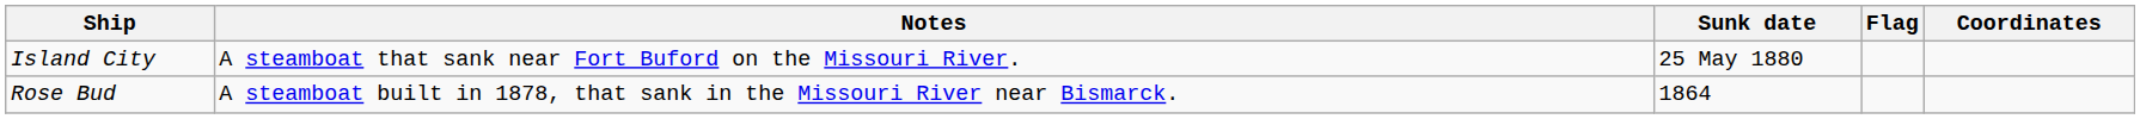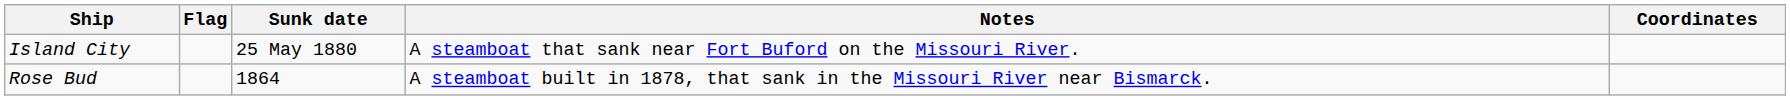columns swapped: Flag <-> Notes
